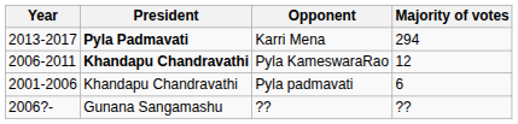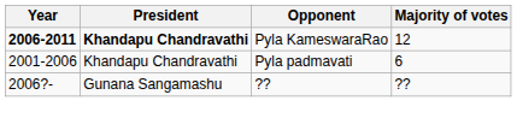- row: 2013-2017 | Pyla Padmavati | Karri Mena | 294
Pyla KameswaraRao | Year: normal -> bold
